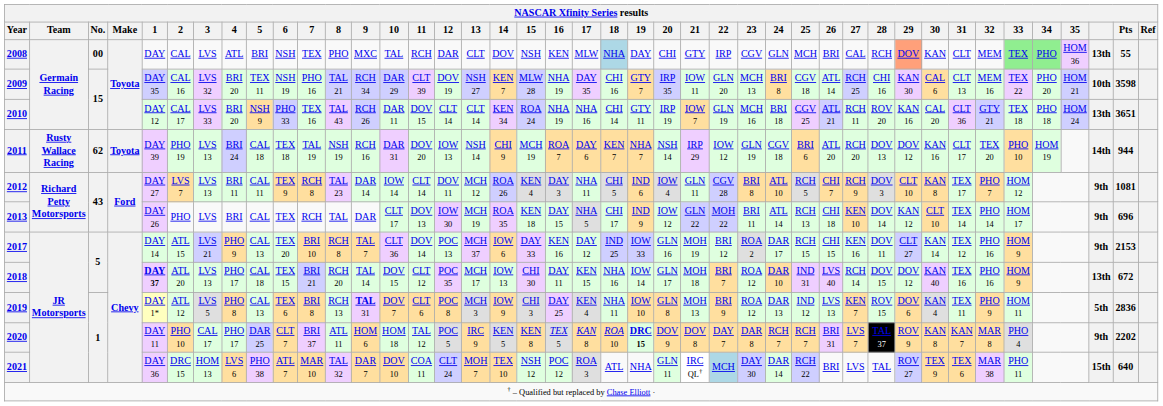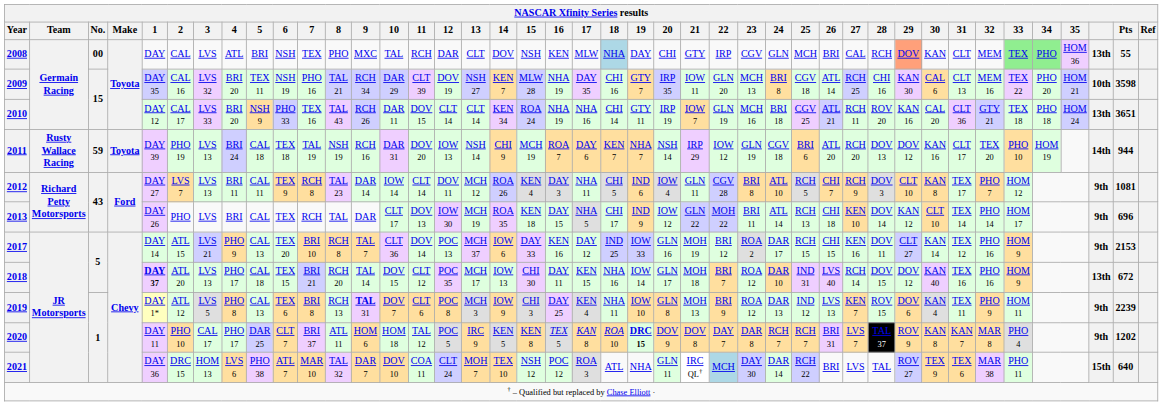2011 | No.: 62 -> 59
2019 | column 40: 5th -> 9th
2019 | Pts: 2836 -> 2239
2020 | Pts: 2202 -> 1202
